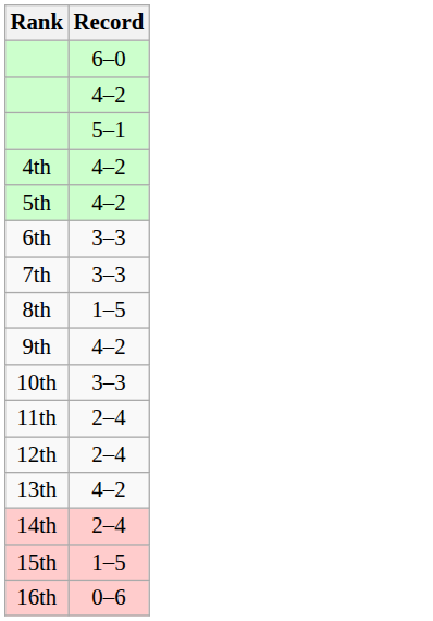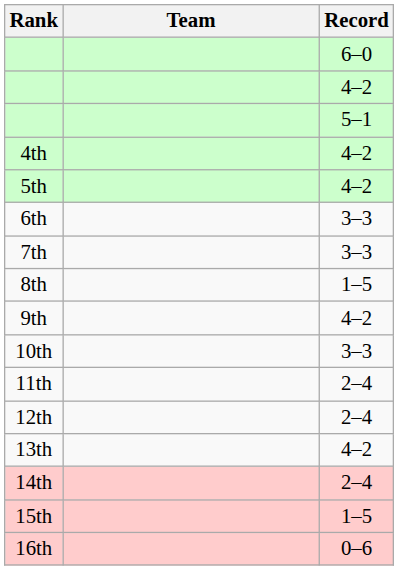+ column: Team
